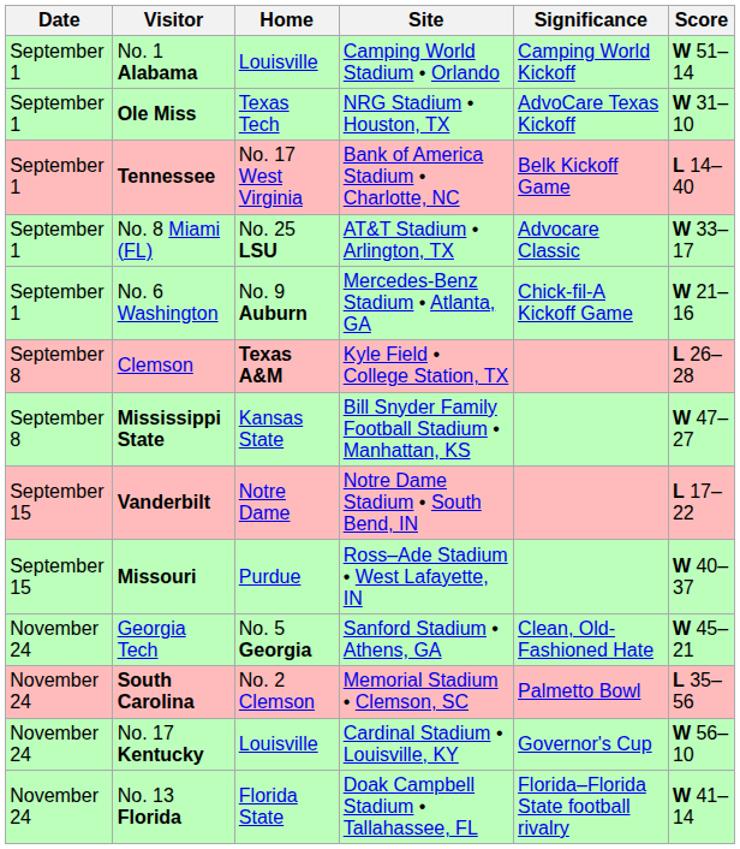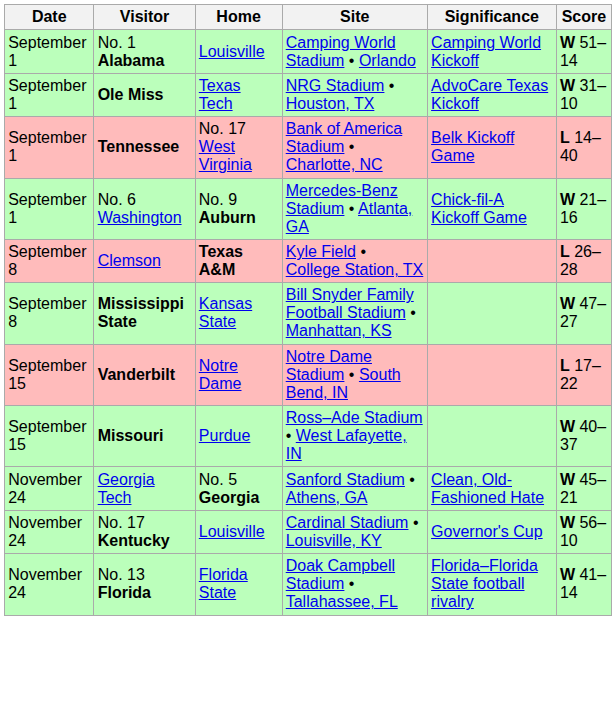- row: September 1 | No. 8 Miami (FL) | No. 25 LSU | AT&T Stadium • Arlington, TX | Advocare Classic | W 33–17
- row: November 24 | South Carolina | No. 2 Clemson | Memorial Stadium • Clemson, SC | Palmetto Bowl | L 35–56
